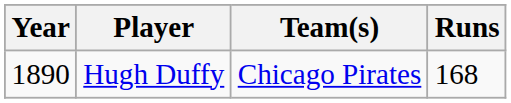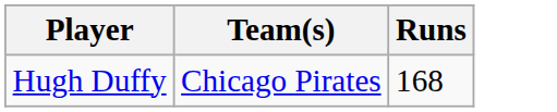- column: Year | 1890
